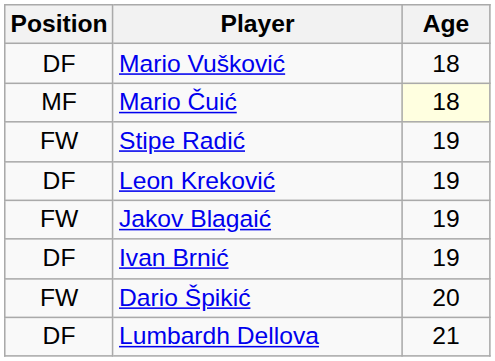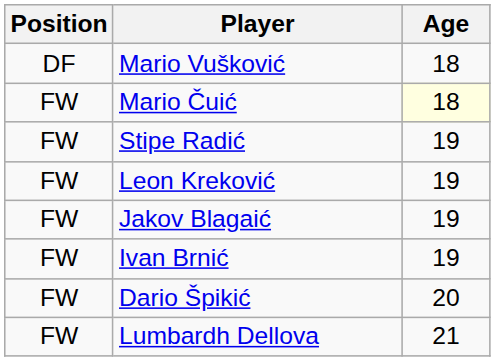Mario Čuić | Position: MF -> FW
Leon Kreković | Position: DF -> FW
Ivan Brnić | Position: DF -> FW
Lumbardh Dellova | Position: DF -> FW
